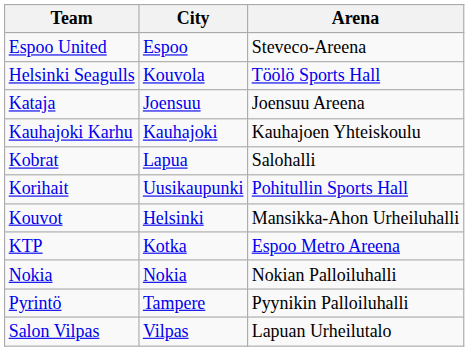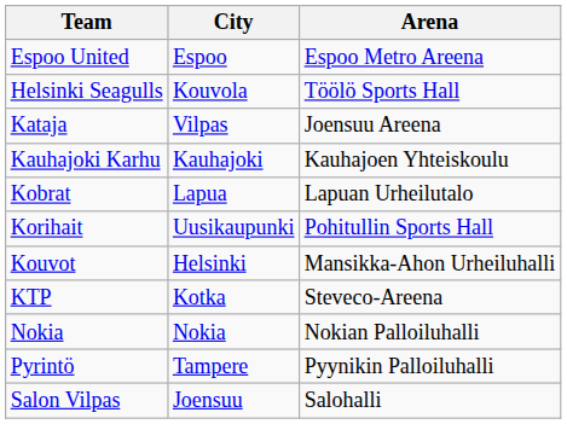Espoo United | Arena: Steveco-Areena -> Espoo Metro Areena
Kataja | City: Joensuu -> Vilpas
Kobrat | Arena: Salohalli -> Lapuan Urheilutalo
KTP | Arena: Espoo Metro Areena -> Steveco-Areena
Salon Vilpas | City: Vilpas -> Joensuu
Salon Vilpas | Arena: Lapuan Urheilutalo -> Salohalli
